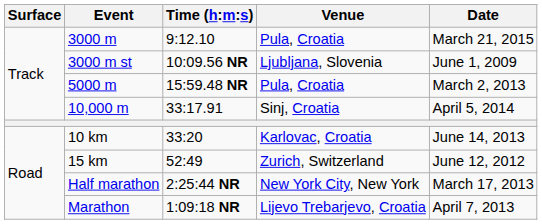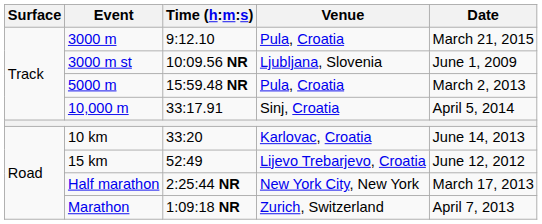15 km | Venue: Zurich, Switzerland -> Lijevo Trebarjevo, Croatia
Marathon | Venue: Lijevo Trebarjevo, Croatia -> Zurich, Switzerland
